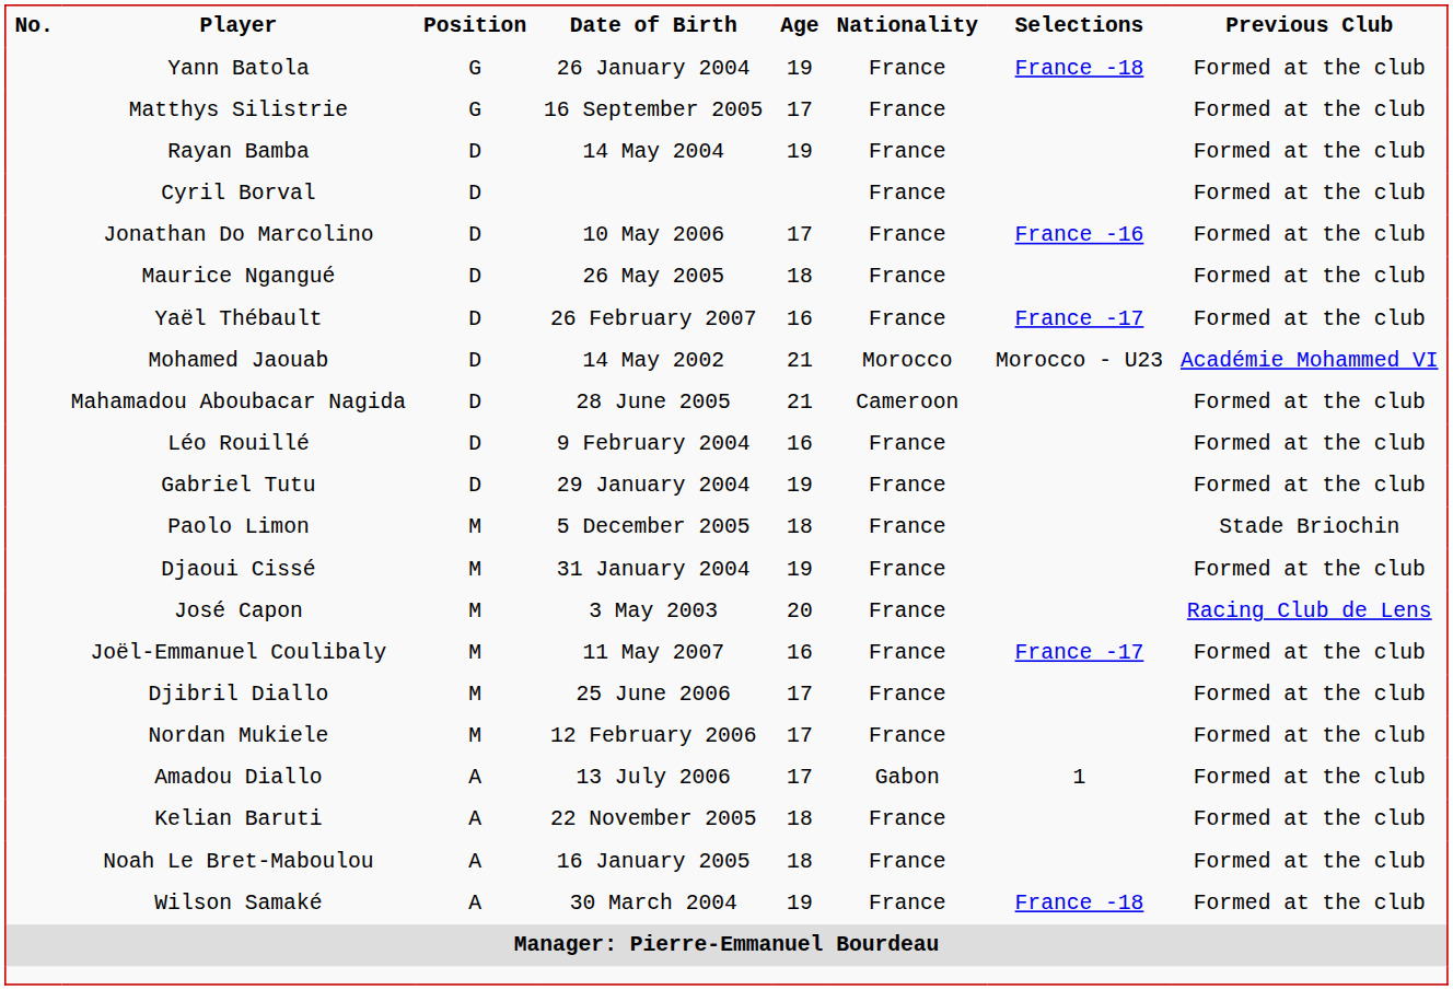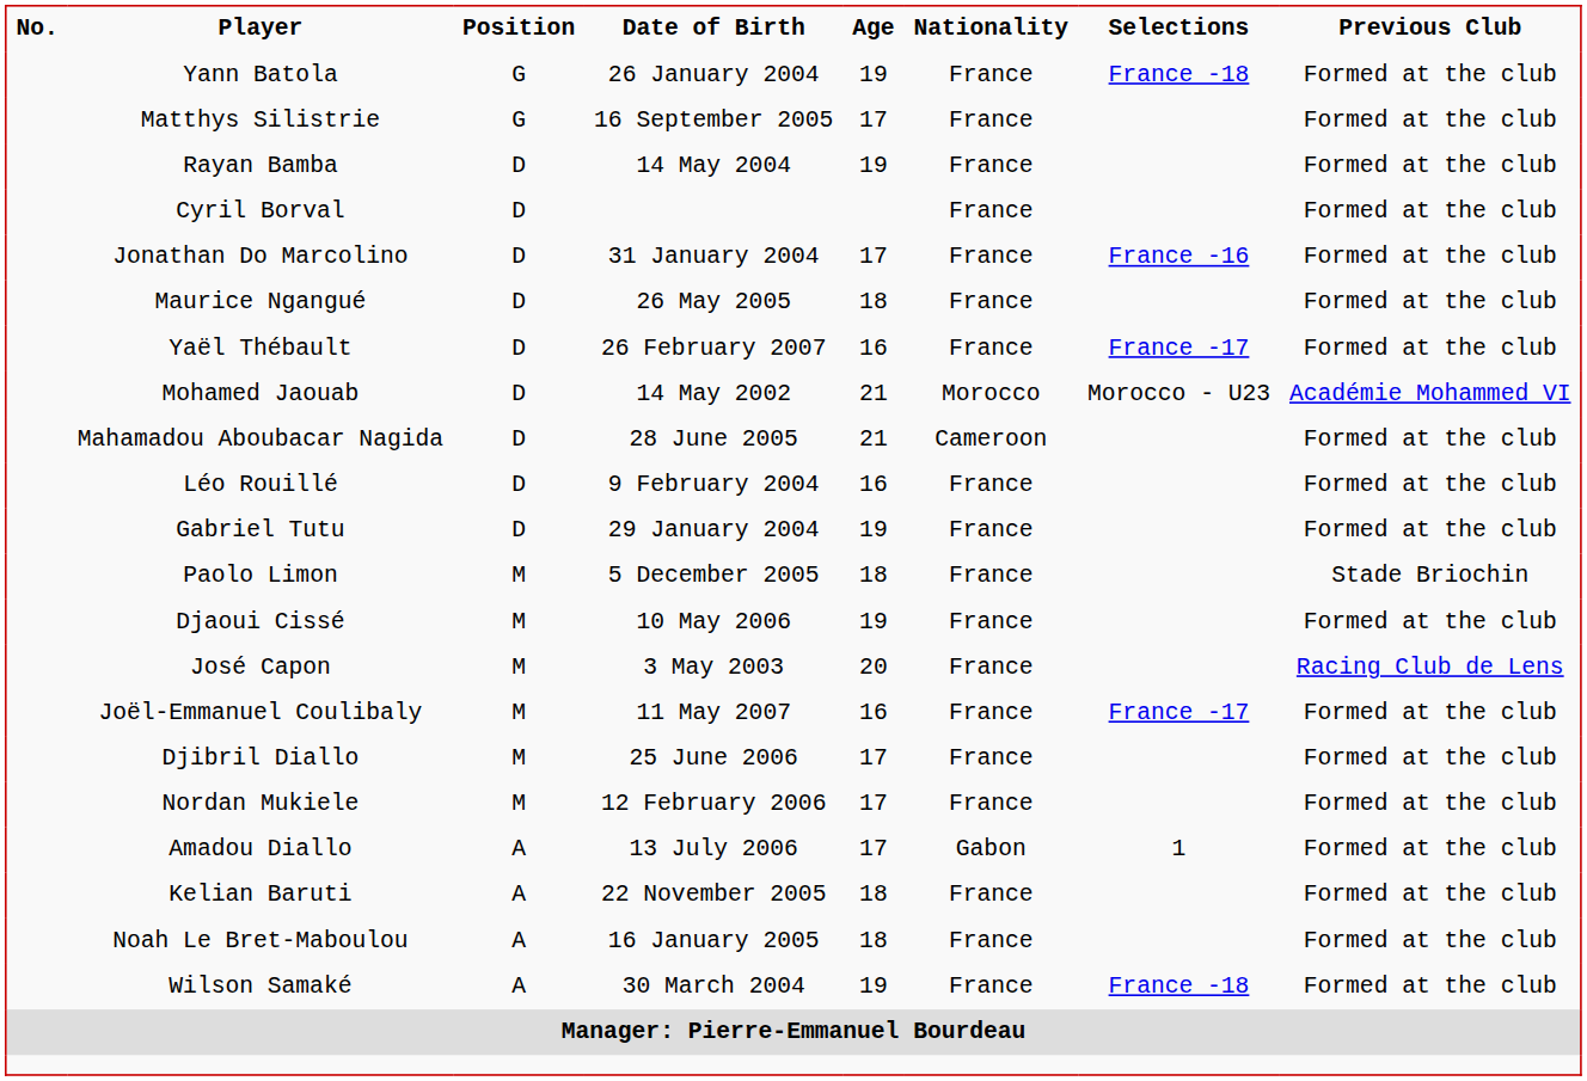Jonathan Do Marcolino | Date of Birth: 10 May 2006 -> 31 January 2004
Djaoui Cissé | Date of Birth: 31 January 2004 -> 10 May 2006
